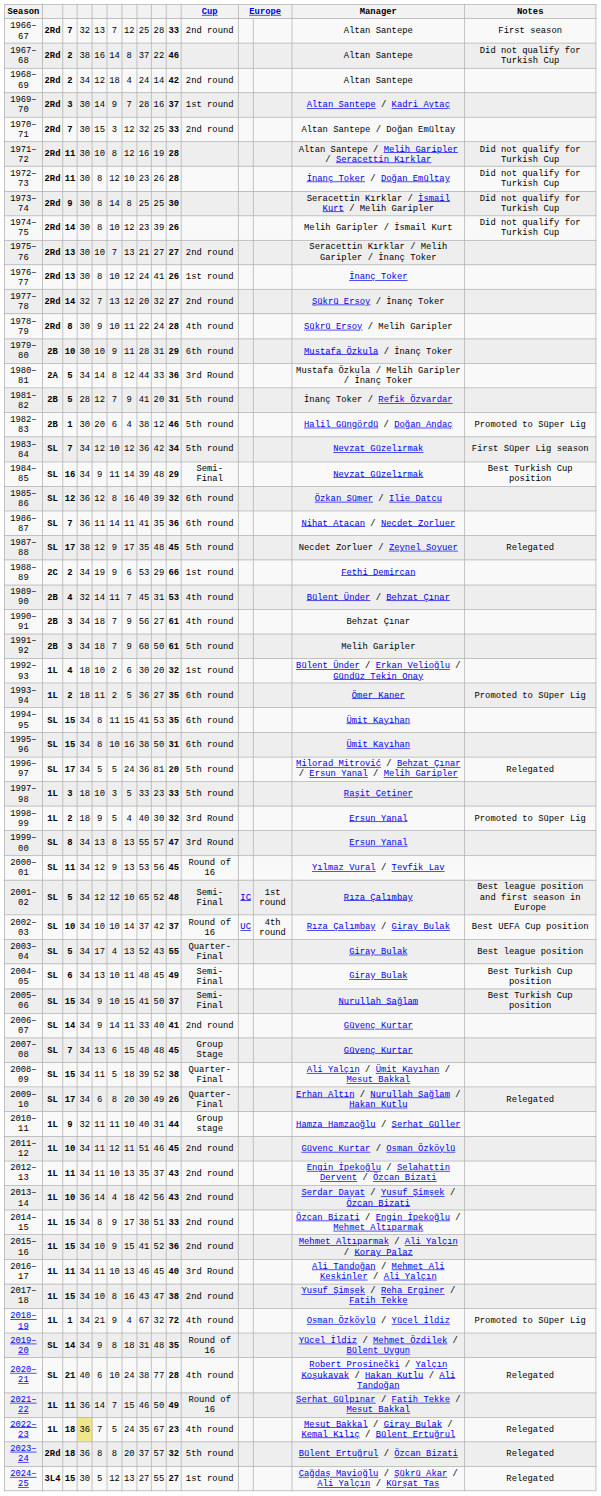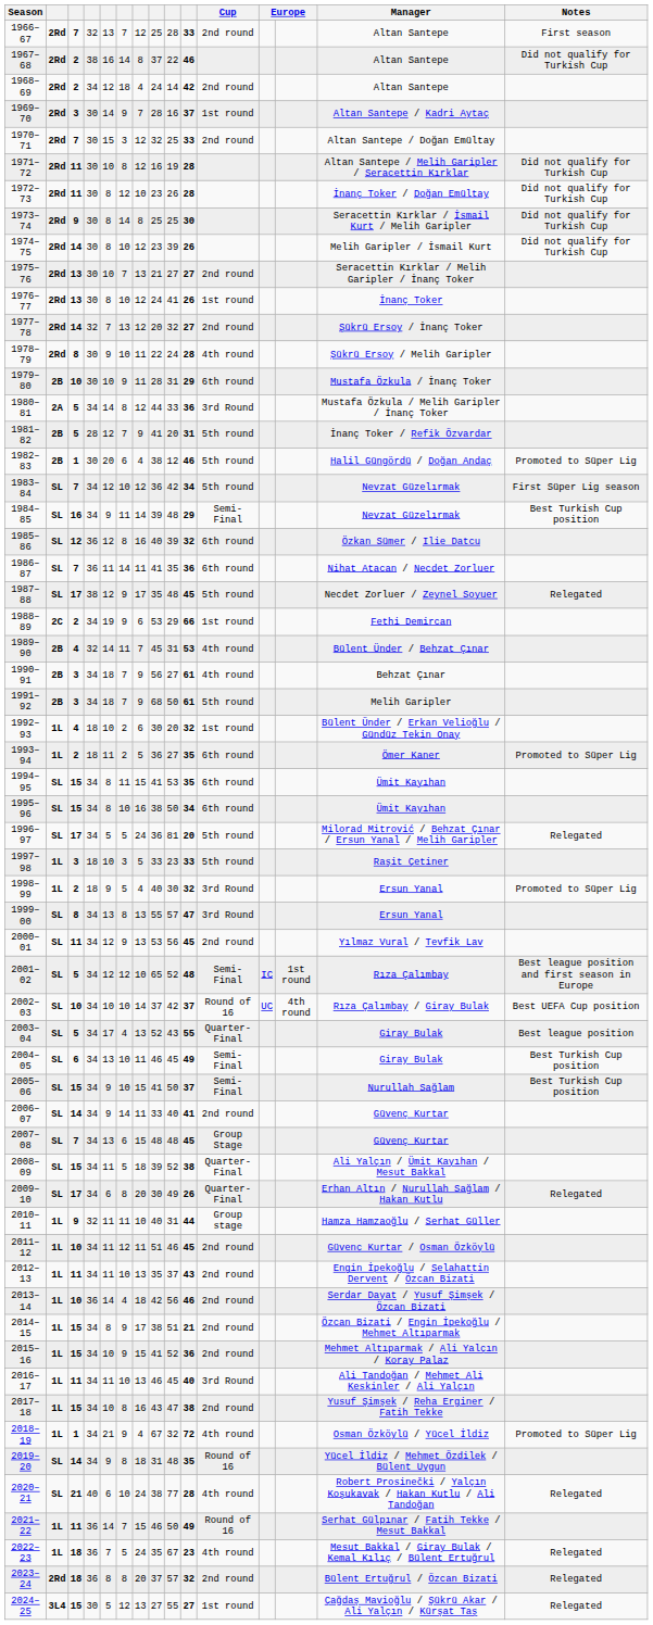1995–96 | column 10: 31 -> 34
2000–01 | Cup: Round of 16 -> 2nd round
2004–05 | column 8: 48 -> 46
2013–14 | column 10: 43 -> 46
2014–15 | column 10: 33 -> 21
2022–23 | column 4: khaki background -> no background
2023–24 | Cup: 5th round -> 2nd round
